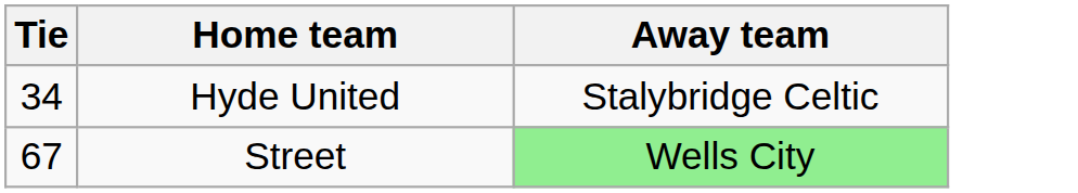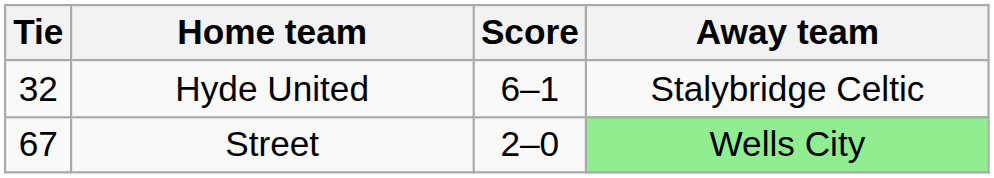+ column: Score | 6–1 | 2–0
Hyde United | Tie: 34 -> 32
